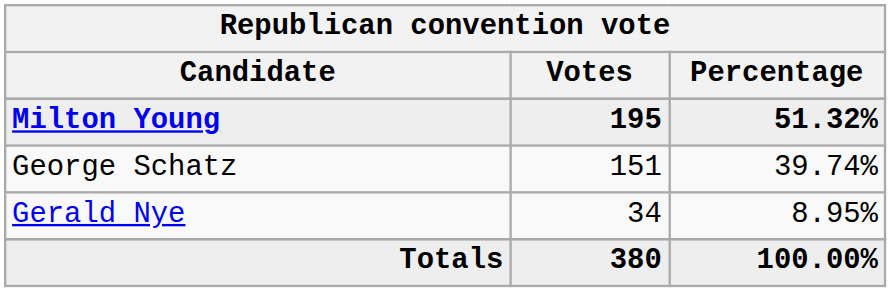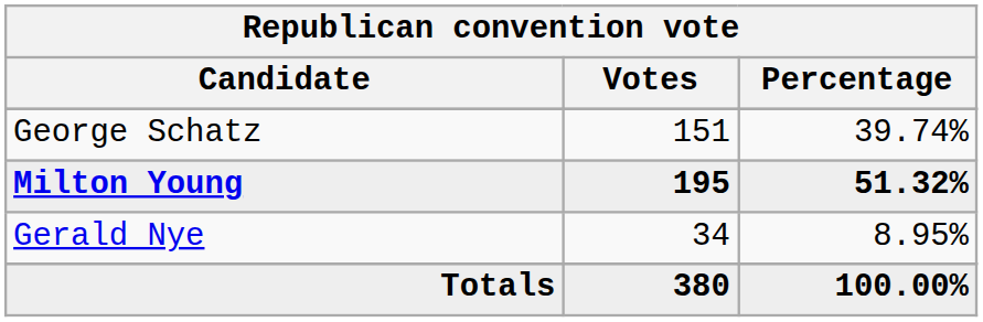rows swapped: Milton Young <-> George Schatz
